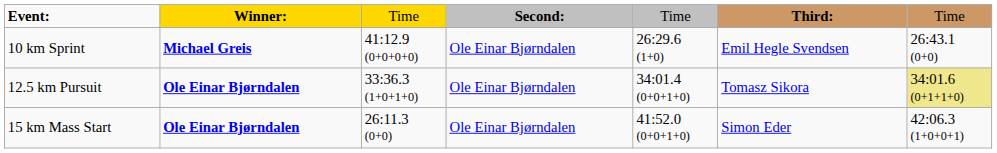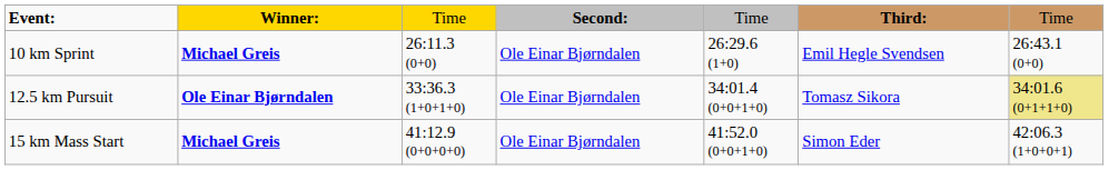10 km Sprint | column 3: 41:12.9 (0+0+0+0) -> 26:11.3 (0+0)
15 km Mass Start | column 2: Ole Einar Bjørndalen -> Michael Greis
15 km Mass Start | column 3: 26:11.3 (0+0) -> 41:12.9 (0+0+0+0)
